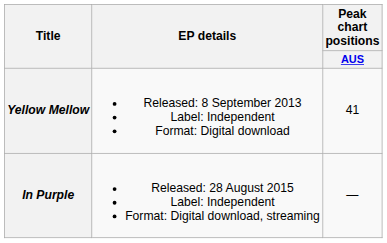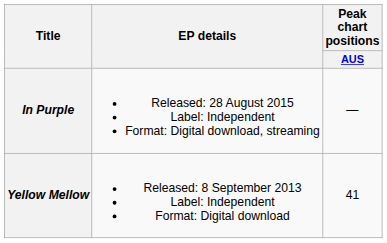rows swapped: Yellow Mellow <-> In Purple
